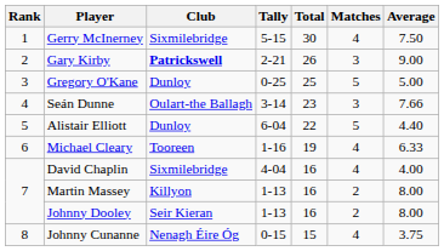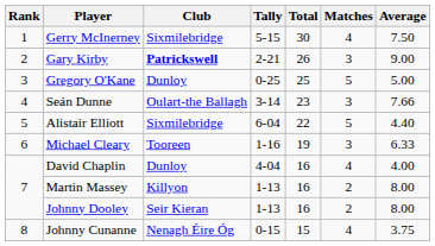Alistair Elliott | Club: Dunloy -> Sixmilebridge
Michael Cleary | Matches: 4 -> 3
David Chaplin | Club: Sixmilebridge -> Dunloy
